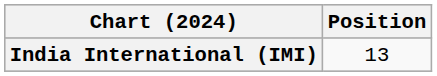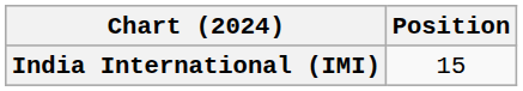India International (IMI) | Position: 13 -> 15
